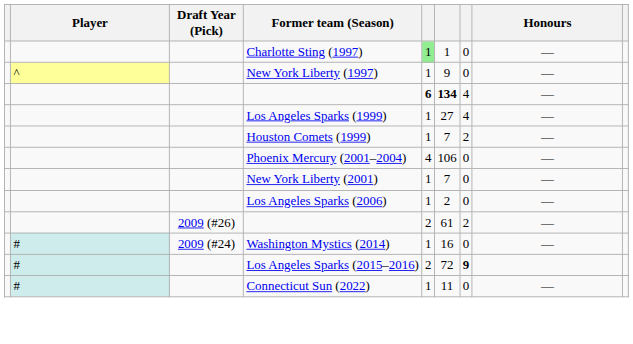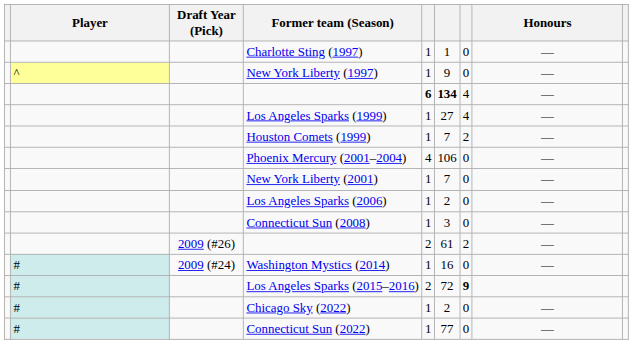Charlotte Sting (1997) | column 5: lightgreen background -> no background
+ row: Connecticut Sun (2008) | 1 | 3 | 0 | —
+ row: # | Chicago Sky (2022) | 1 | 2 | 0 | —
Connecticut Sun (2022) | column 6: 11 -> 77
